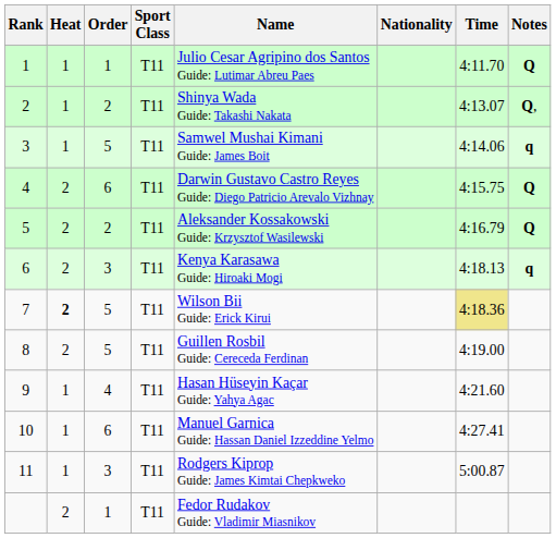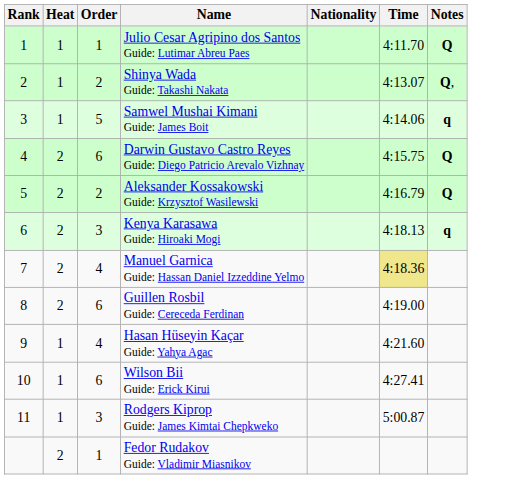- column: Sport Class | T11 | T11 | T11 | T11 | T11 | T11 | T11 | T11 | T11 | T11 | T11 | T11
7 | Heat: bold -> normal
7 | Order: 5 -> 4
7 | Name: Wilson Bii Guide: Erick Kirui -> Manuel Garnica Guide: Hassan Daniel Izzeddine Yelmo
8 | Order: 5 -> 6
10 | Name: Manuel Garnica Guide: Hassan Daniel Izzeddine Yelmo -> Wilson Bii Guide: Erick Kirui
